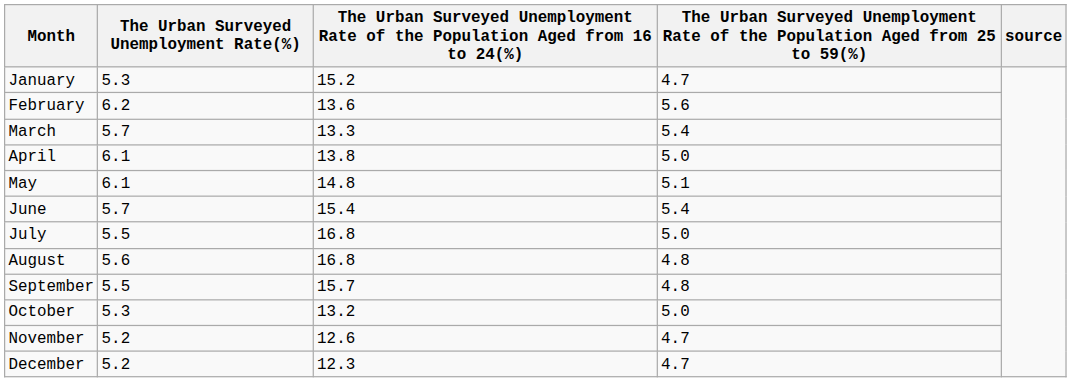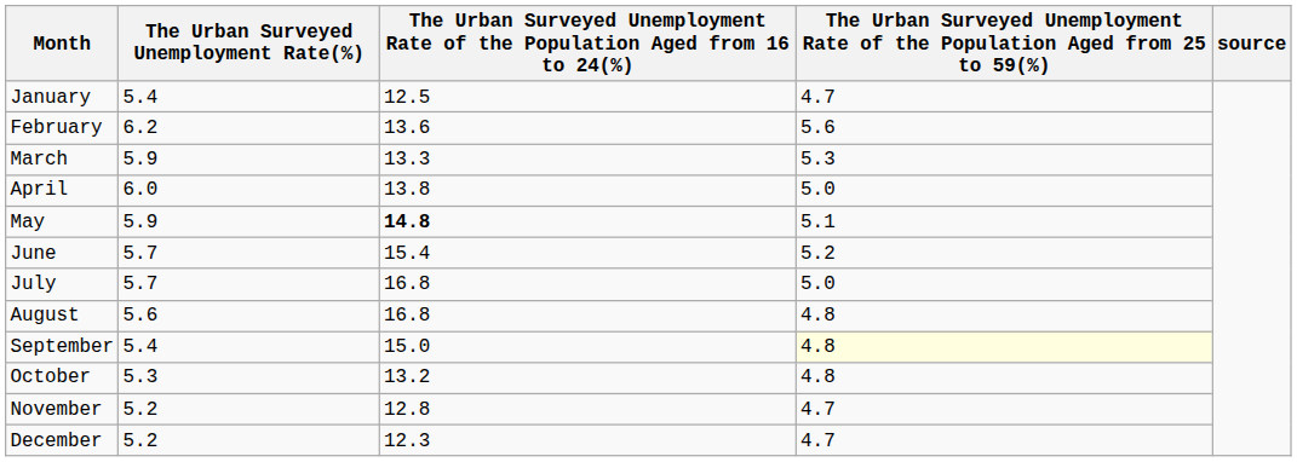January | The Urban Surveyed Unemployment Rate(%): 5.3 -> 5.4
January | column 3: 15.2 -> 12.5
March | The Urban Surveyed Unemployment Rate(%): 5.7 -> 5.9
March | column 4: 5.4 -> 5.3
April | The Urban Surveyed Unemployment Rate(%): 6.1 -> 6.0
May | The Urban Surveyed Unemployment Rate(%): 6.1 -> 5.9
May | column 3: normal -> bold
June | column 4: 5.4 -> 5.2
July | The Urban Surveyed Unemployment Rate(%): 5.5 -> 5.7
September | The Urban Surveyed Unemployment Rate(%): 5.5 -> 5.4
September | column 3: 15.7 -> 15.0
September | column 4: no background -> lightyellow background
October | column 4: 5.0 -> 4.8
November | column 3: 12.6 -> 12.8
